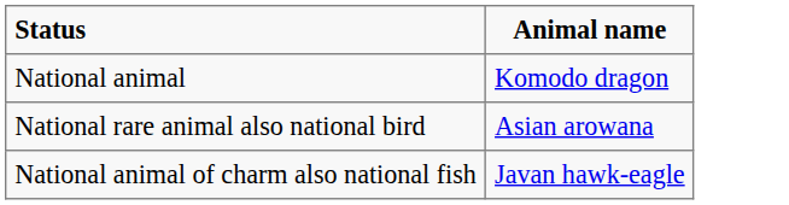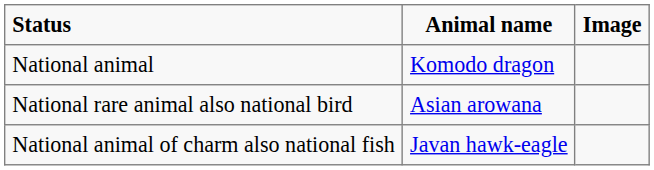+ column: Image
